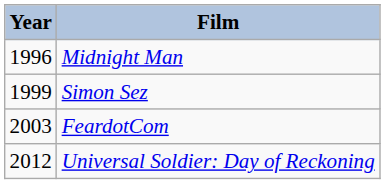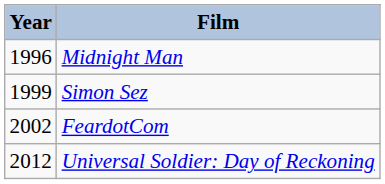FeardotCom | Year: 2003 -> 2002
